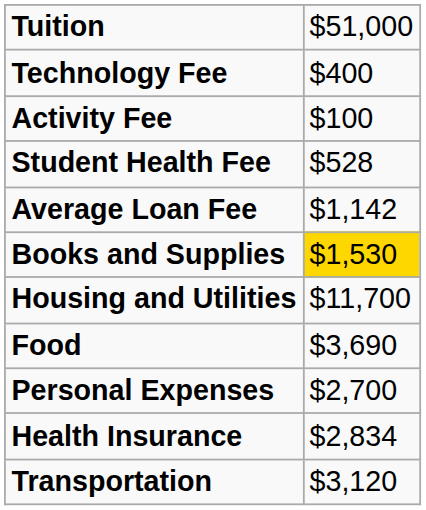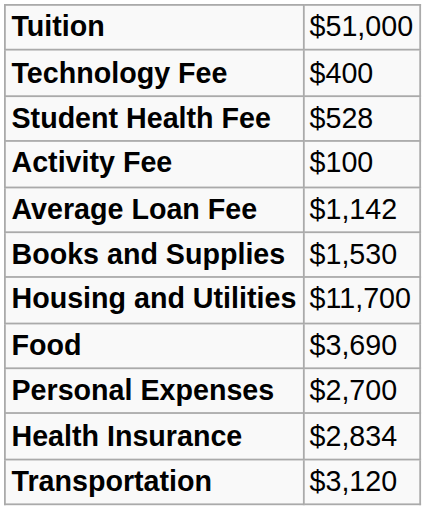rows swapped: Student Health Fee <-> Activity Fee
Books and Supplies | column 2: gold background -> no background
